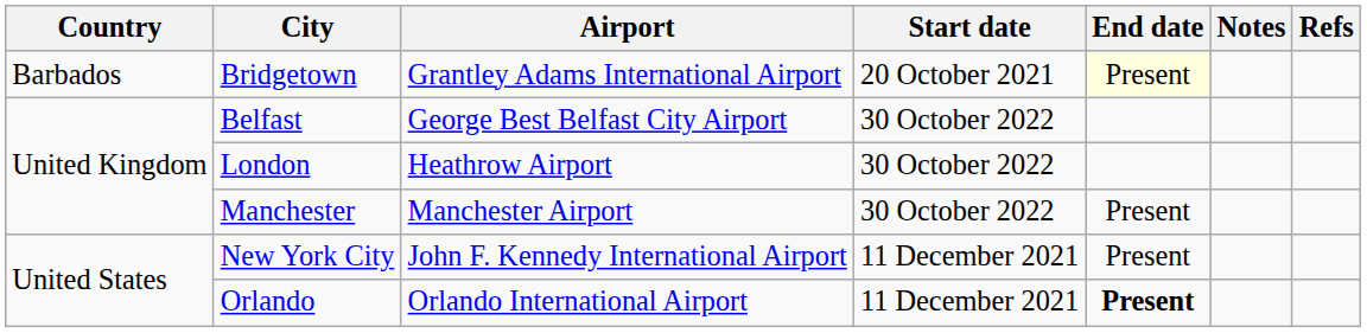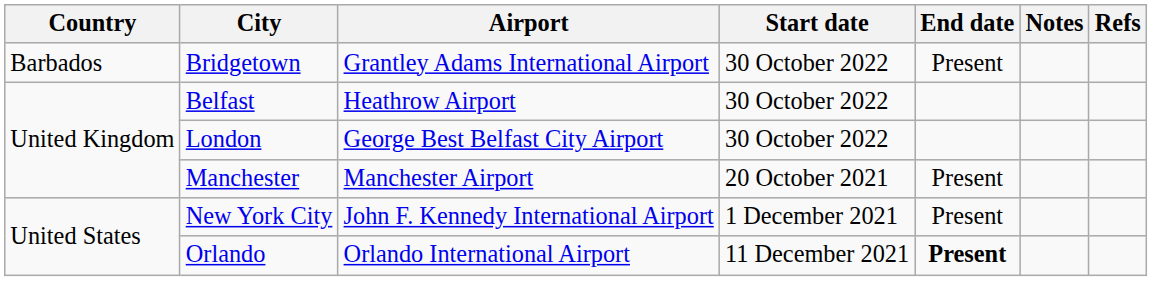Bridgetown | Start date: 20 October 2021 -> 30 October 2022
Bridgetown | End date: lightyellow background -> no background
Belfast | Airport: George Best Belfast City Airport -> Heathrow Airport
London | Airport: Heathrow Airport -> George Best Belfast City Airport
Manchester | Start date: 30 October 2022 -> 20 October 2021
New York City | Start date: 11 December 2021 -> 1 December 2021
